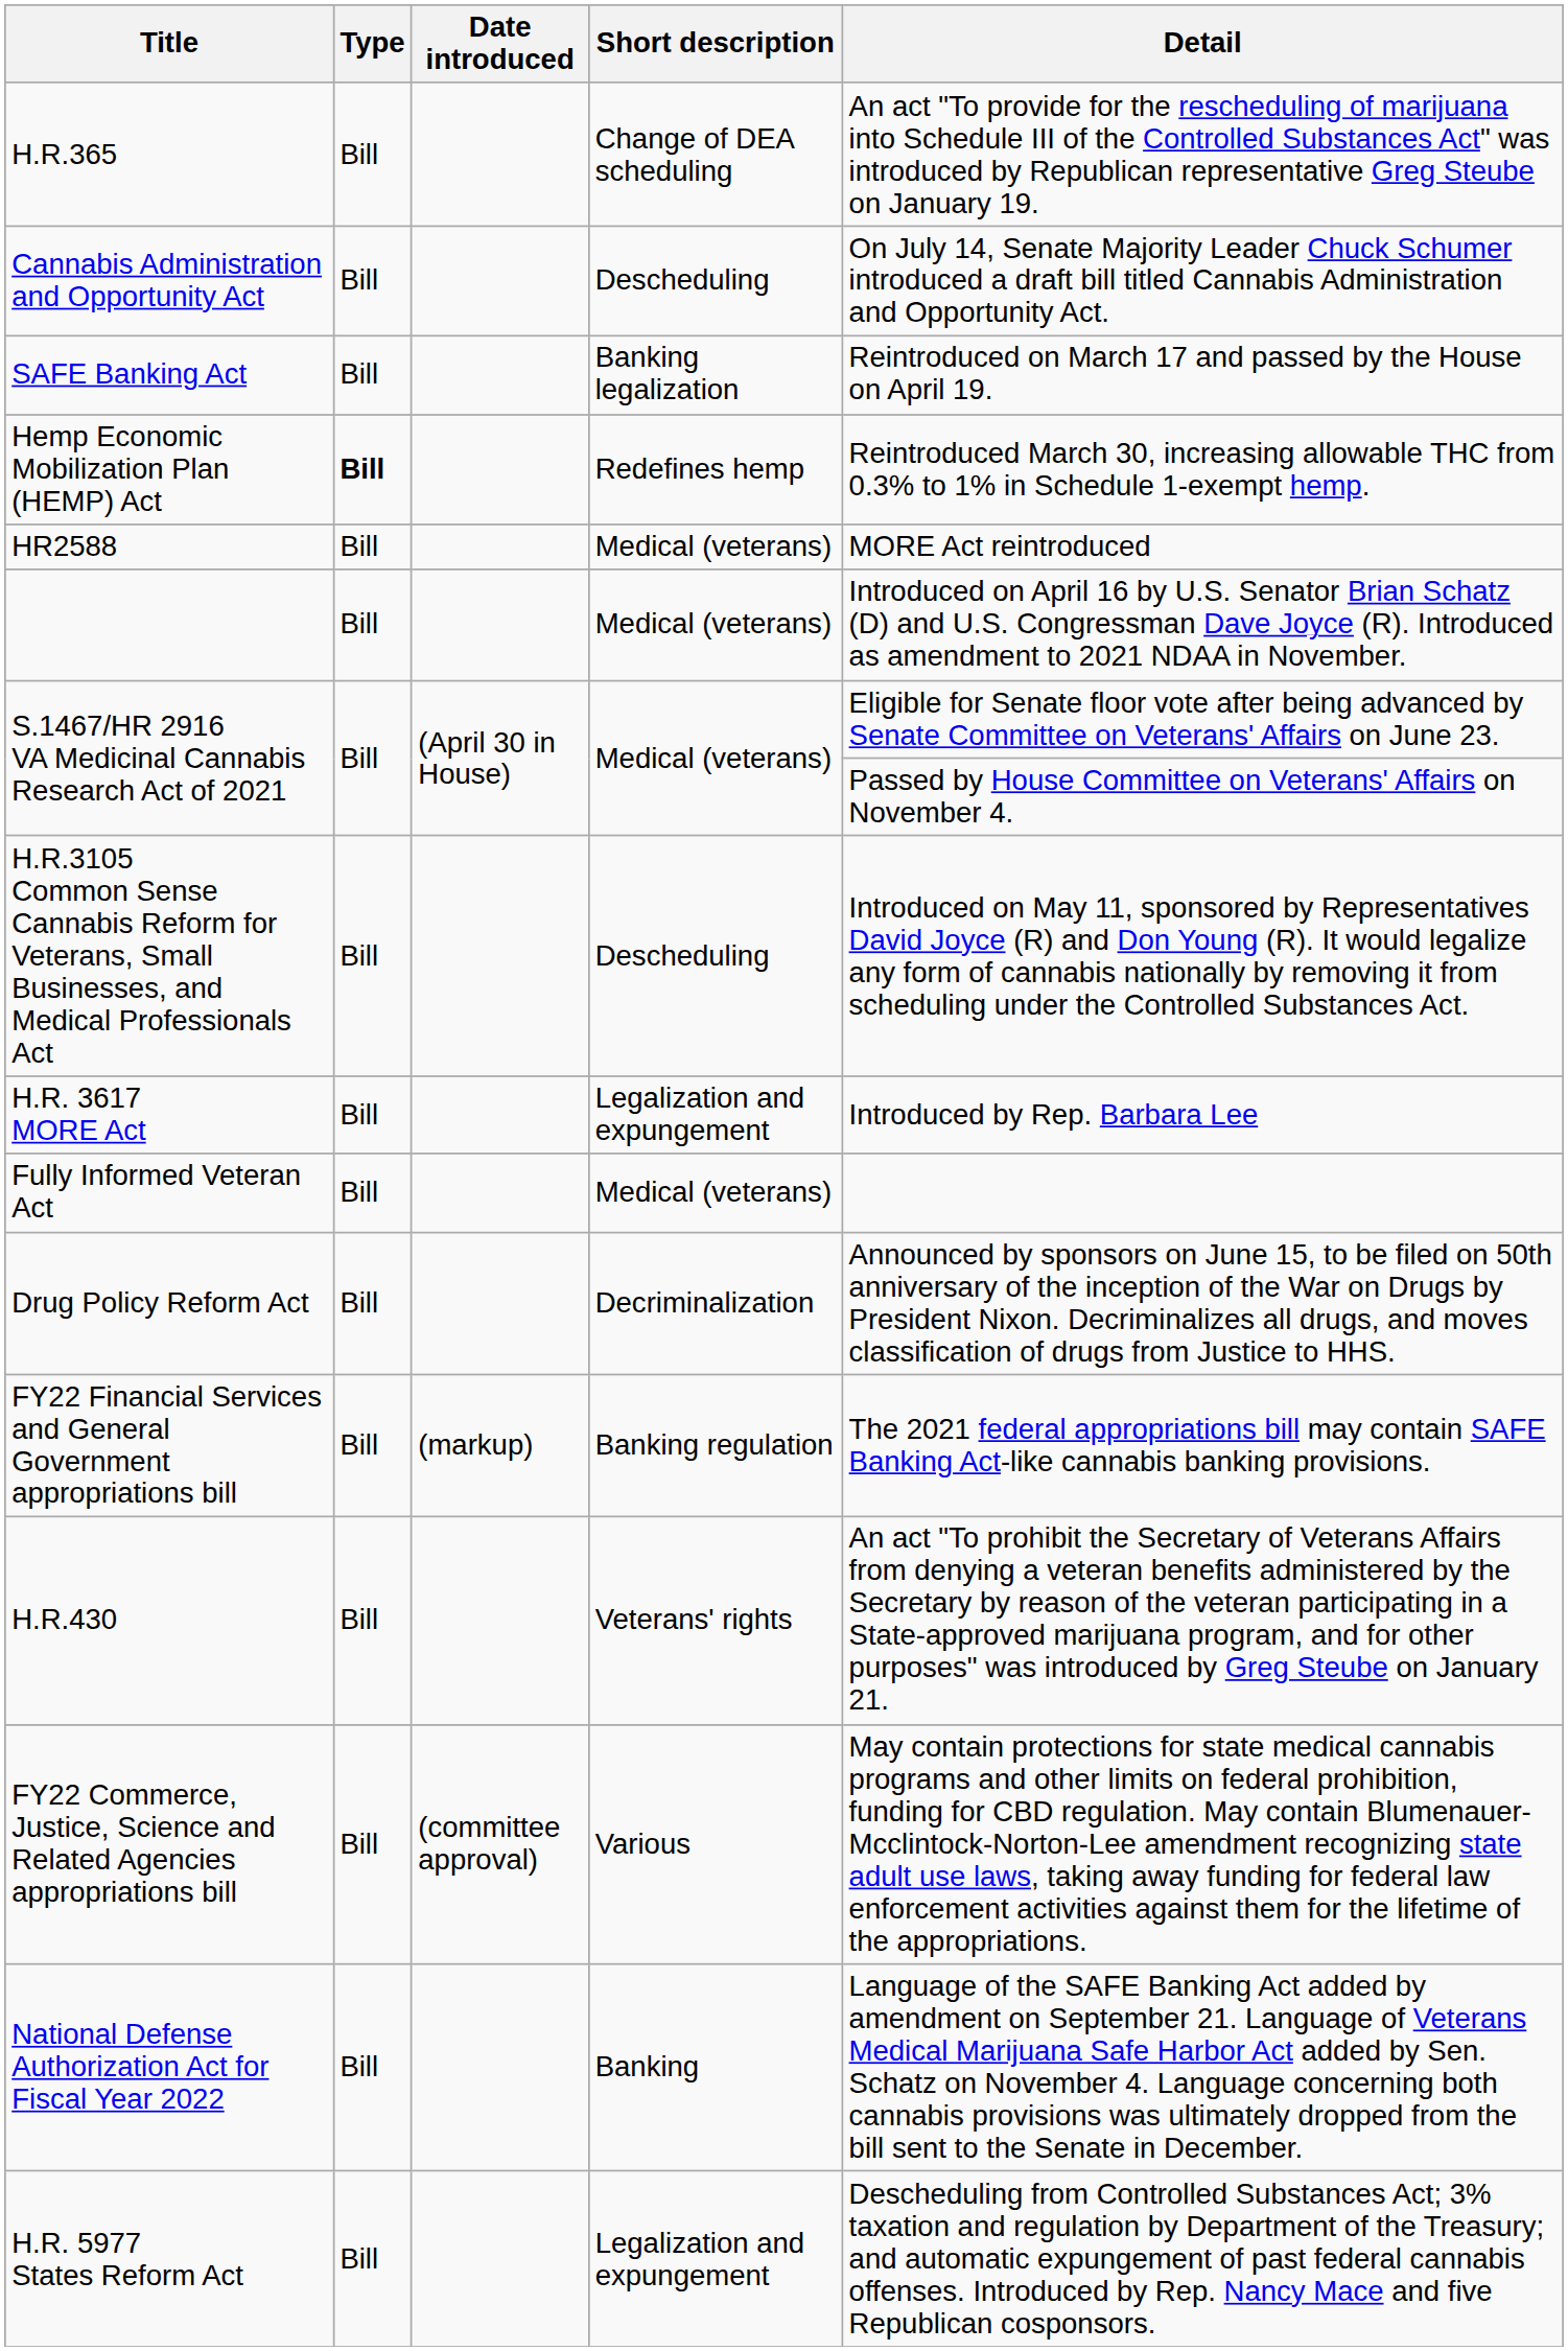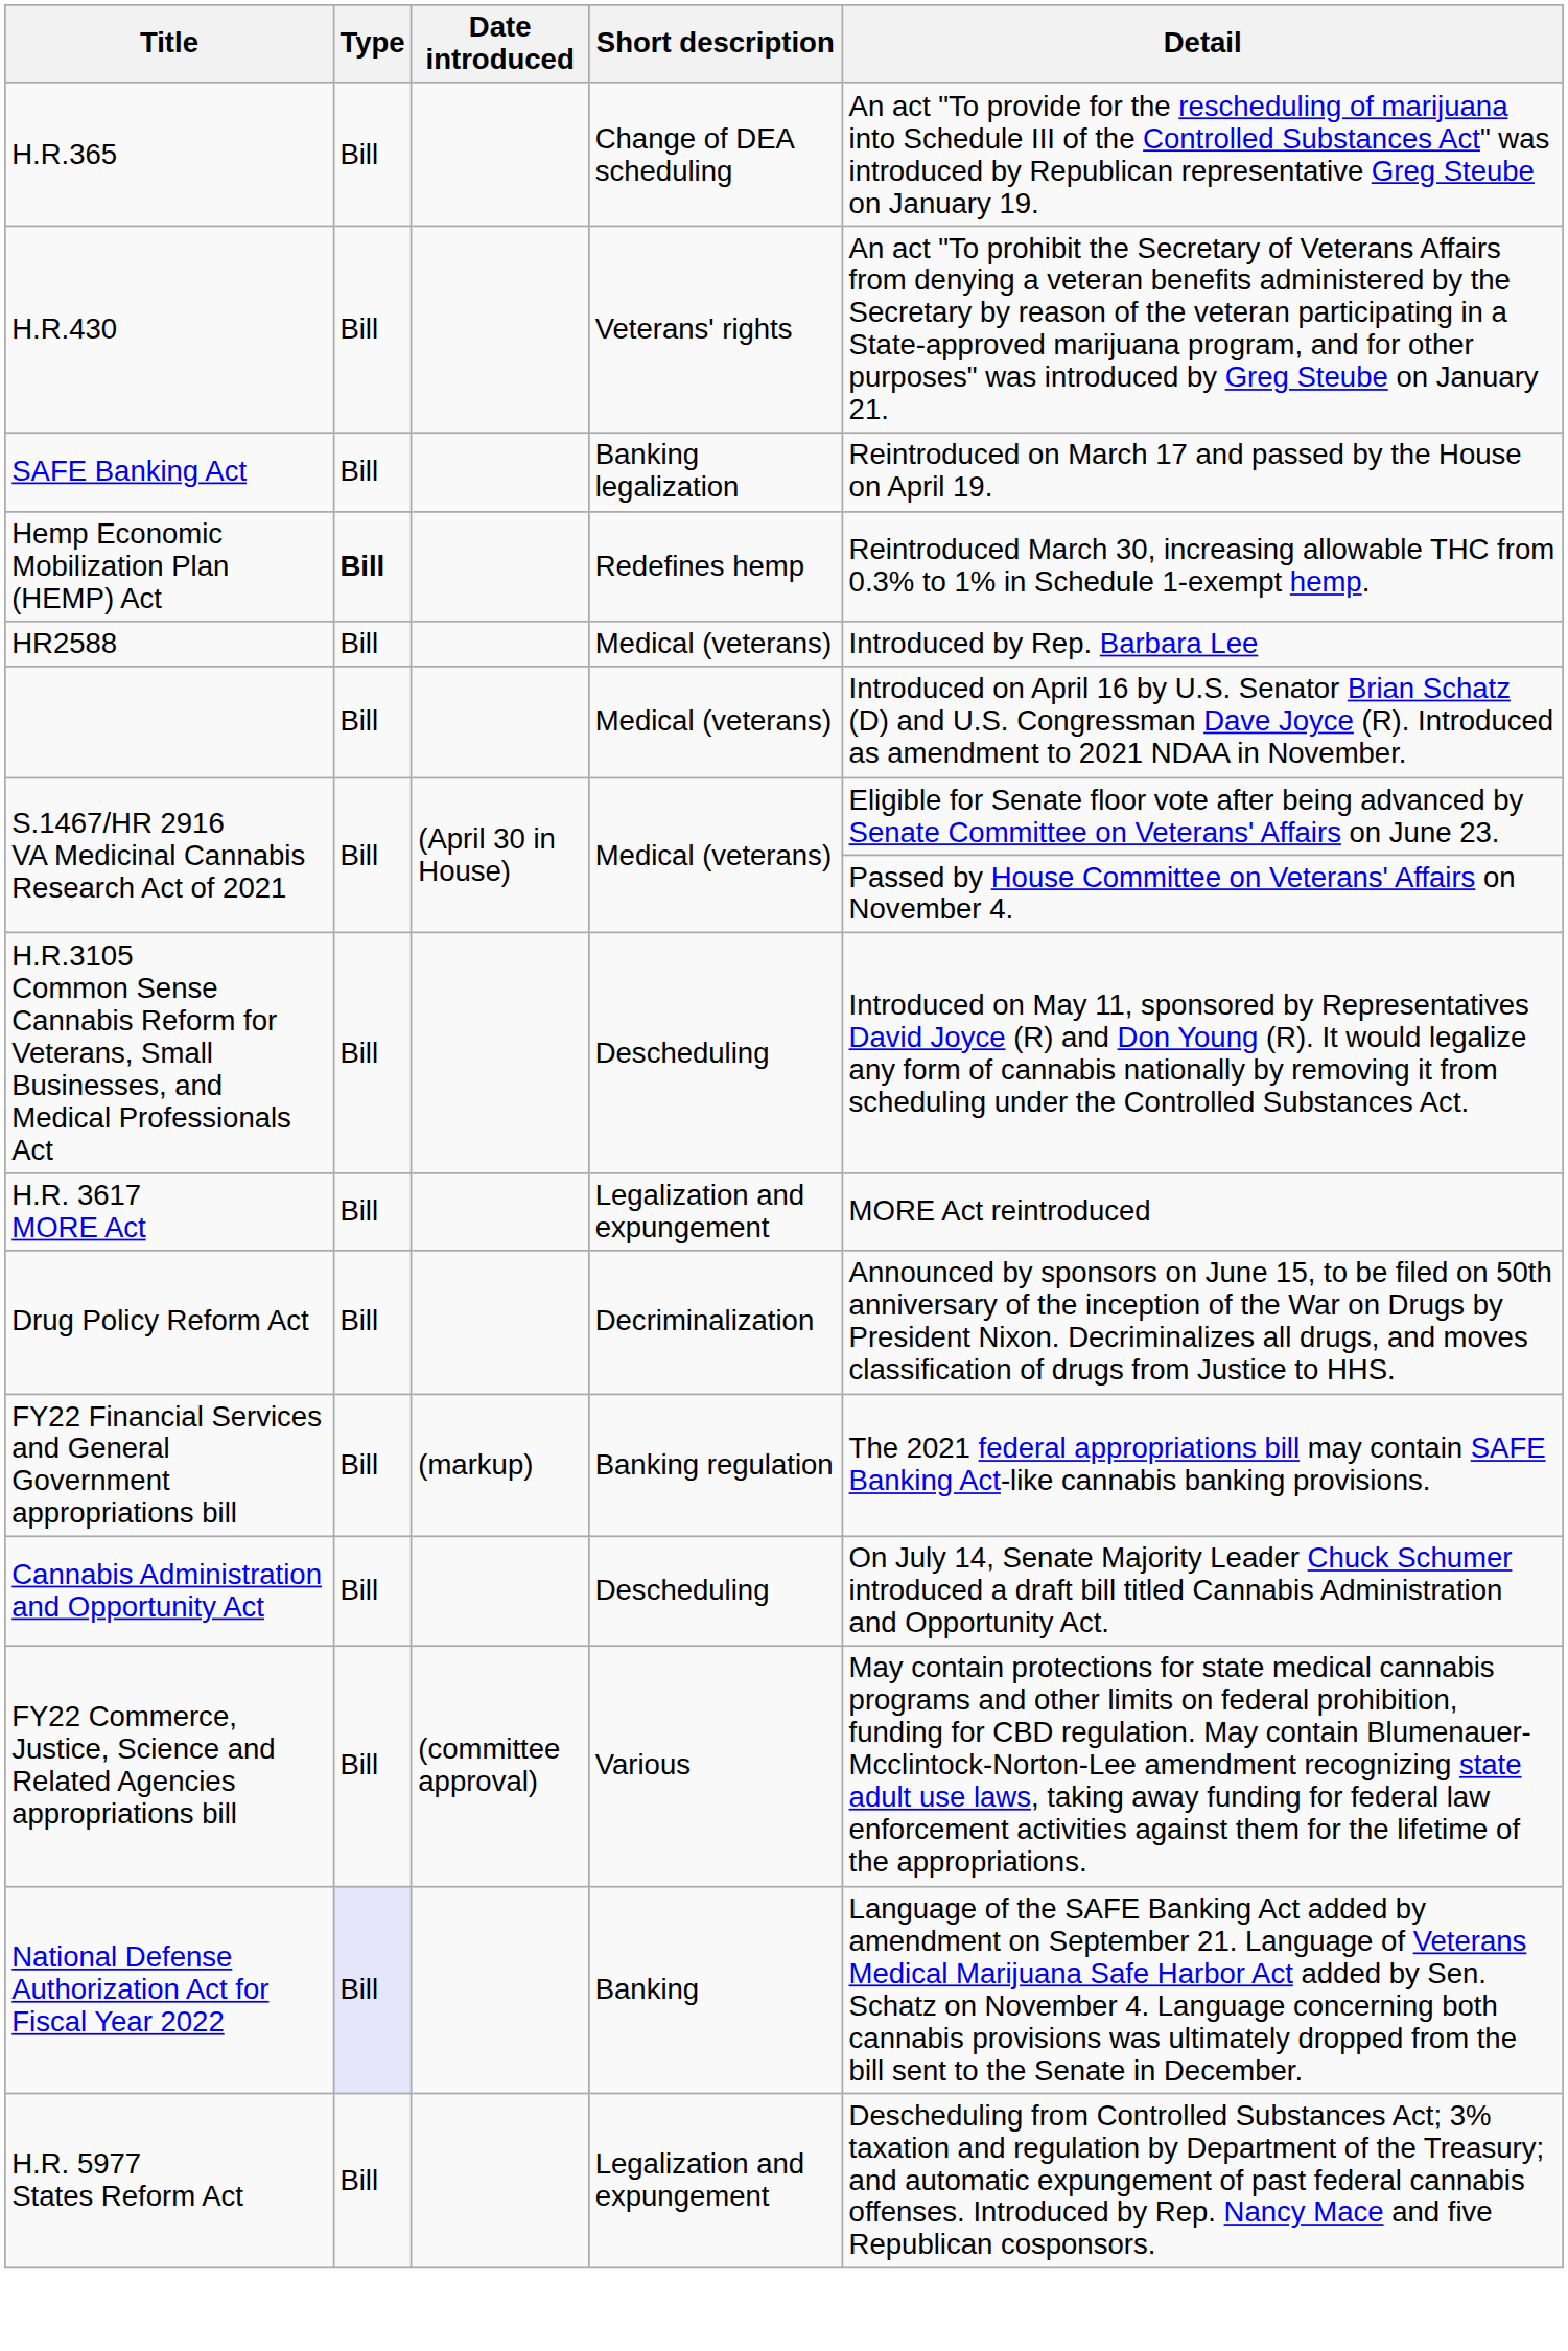rows swapped: H.R.430 <-> Cannabis Administration and Opportunity Act
HR2588 | Detail: MORE Act reintroduced -> Introduced by Rep. Barbara Lee
H.R. 3617 MORE Act | Detail: Introduced by Rep. Barbara Lee -> MORE Act reintroduced
- row: Fully Informed Veteran Act | Bill | Medical (veterans)
National Defense Authorization Act for Fiscal Year 2022 | Type: no background -> lavender background
